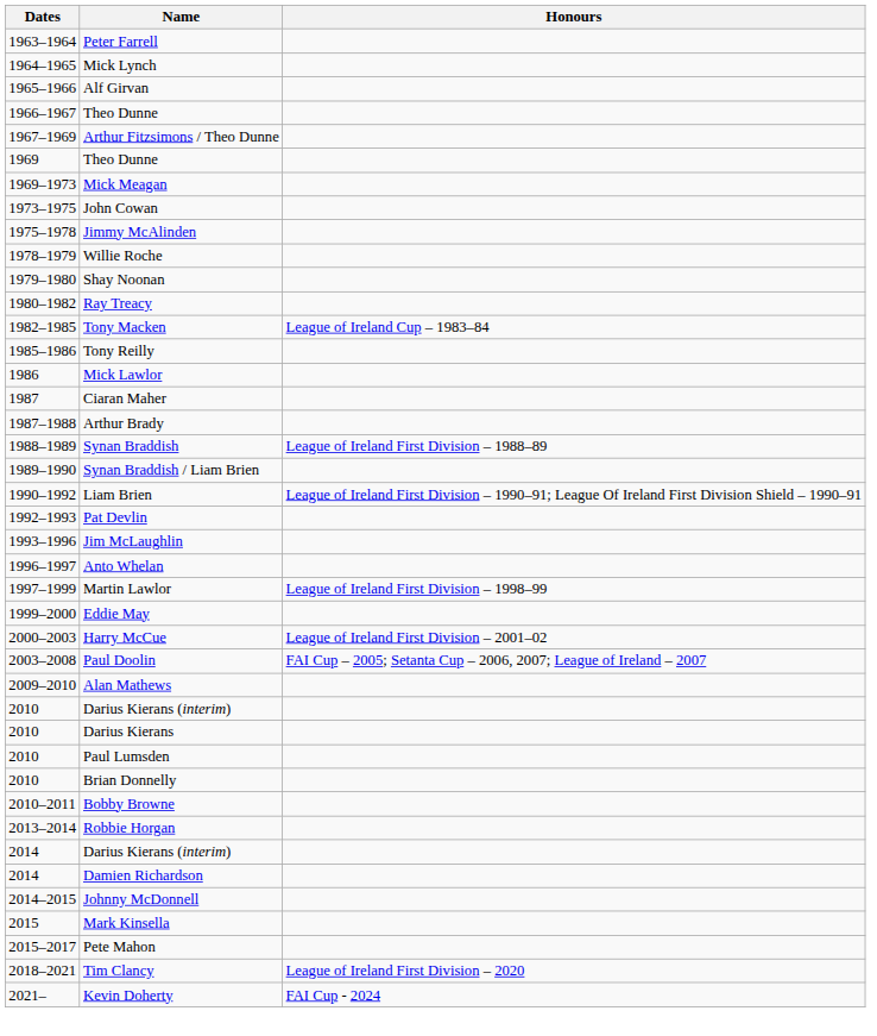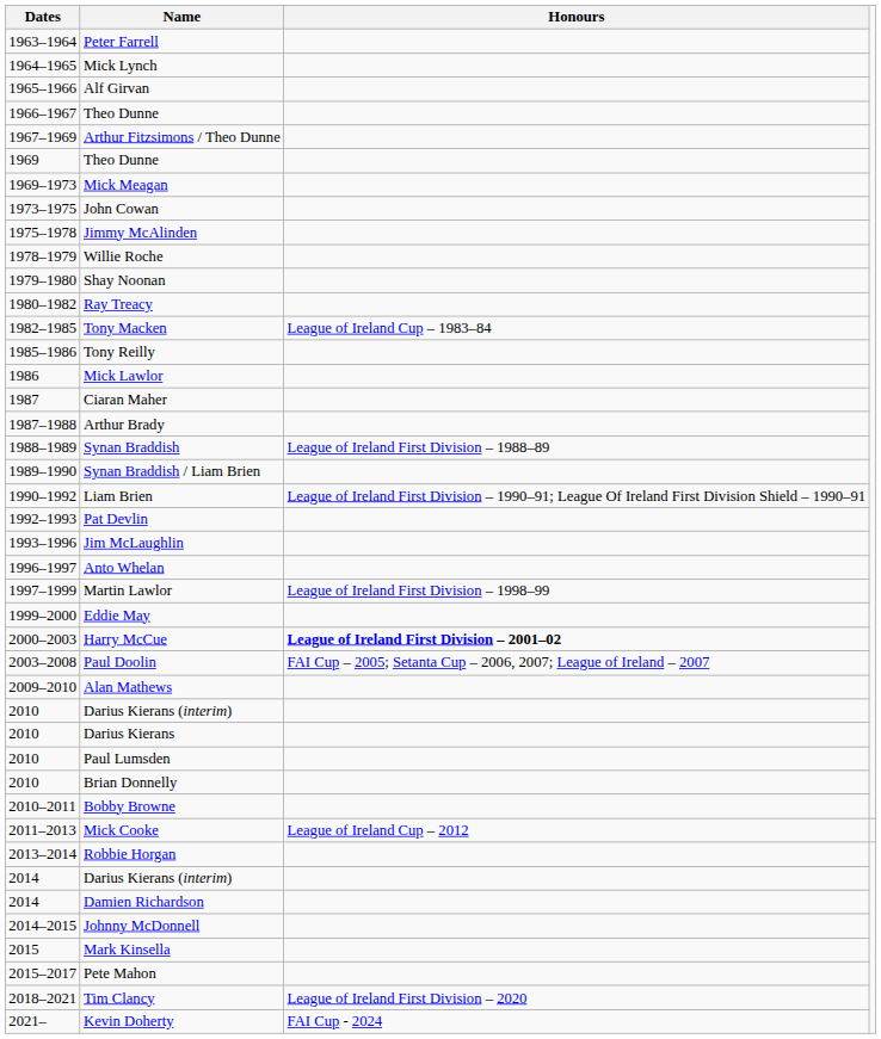Harry McCue | Honours: normal -> bold
+ row: 2011–2013 | Mick Cooke | League of Ireland Cup – 2012
